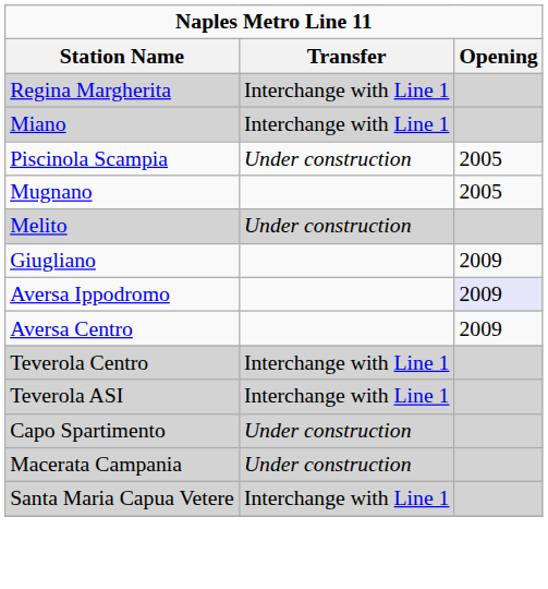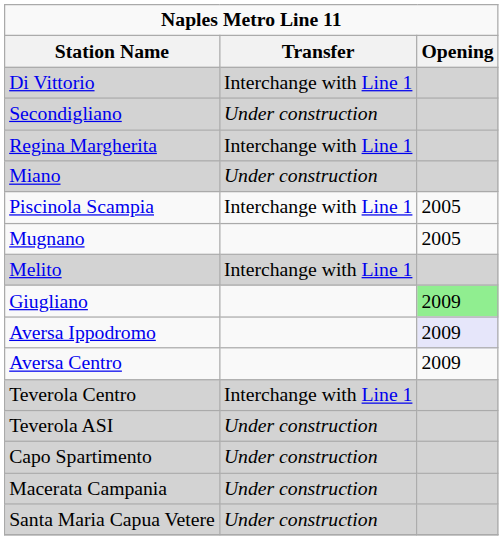+ row: Di Vittorio | Interchange with Line 1
+ row: Secondigliano | Under construction
Miano | Transfer: Interchange with Line 1 -> Under construction
Piscinola Scampia | Transfer: Under construction -> Interchange with Line 1
Melito | Transfer: Under construction -> Interchange with Line 1
Giugliano | Opening: no background -> lightgreen background
Teverola ASI | Transfer: Interchange with Line 1 -> Under construction
Santa Maria Capua Vetere | Transfer: Interchange with Line 1 -> Under construction
